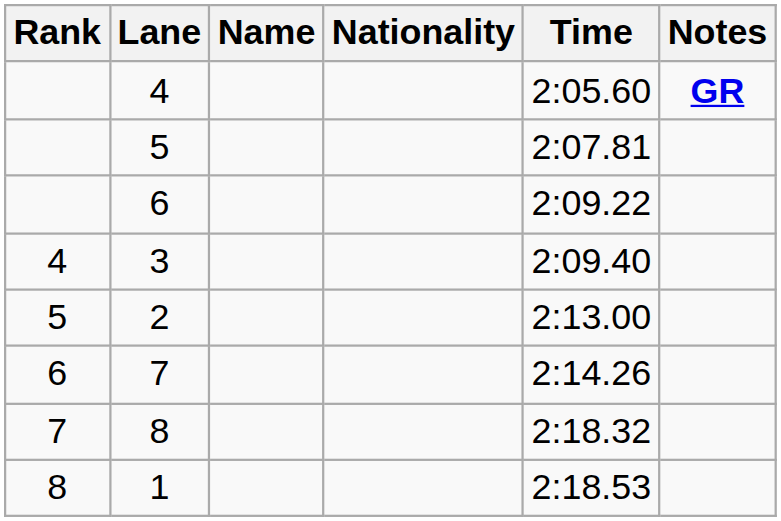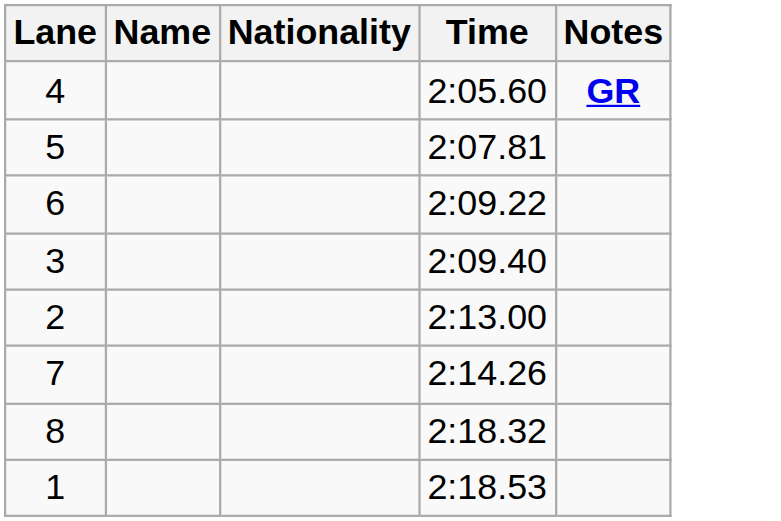- column: Rank | 4 | 5 | 6 | 7 | 8
